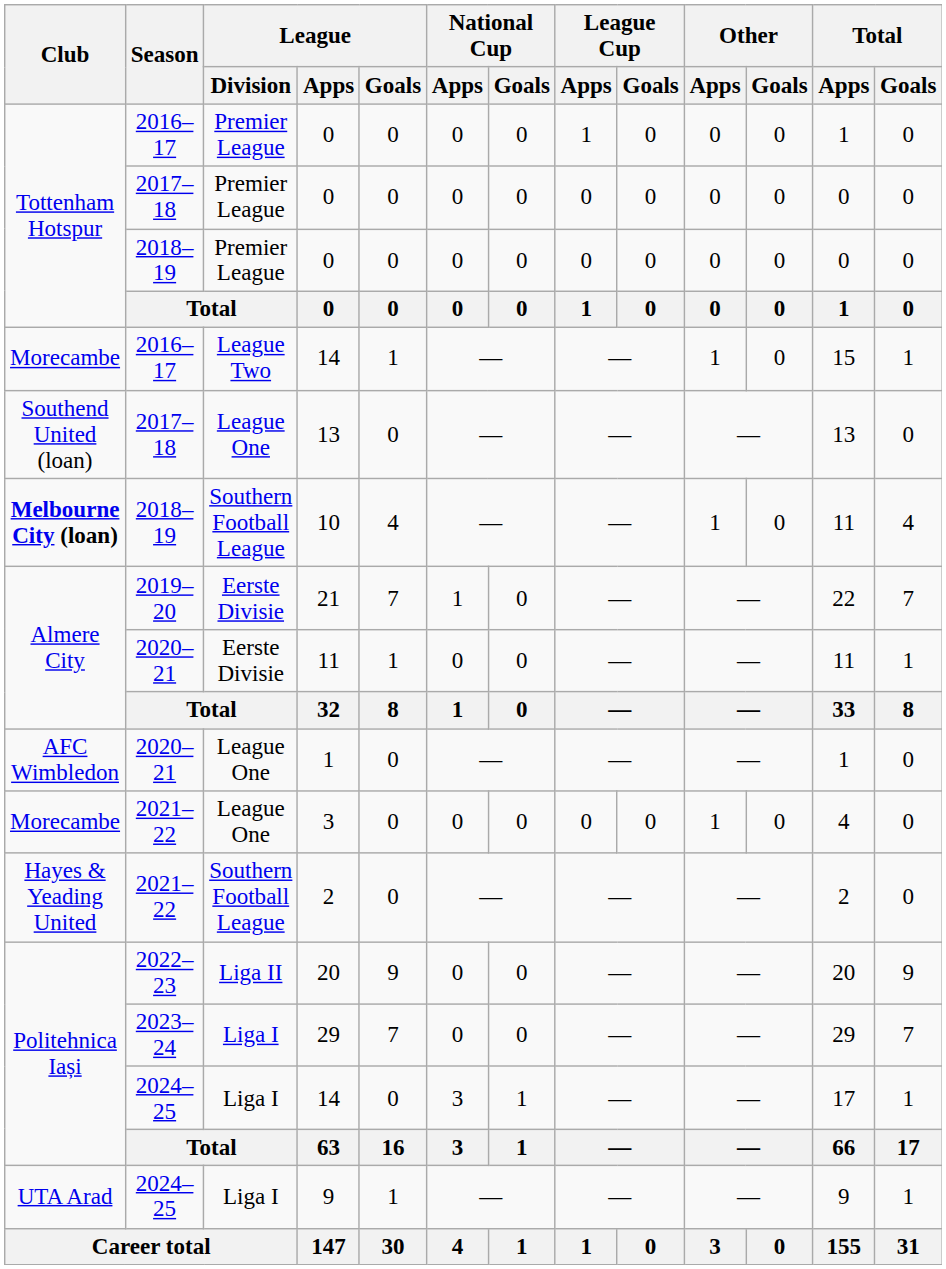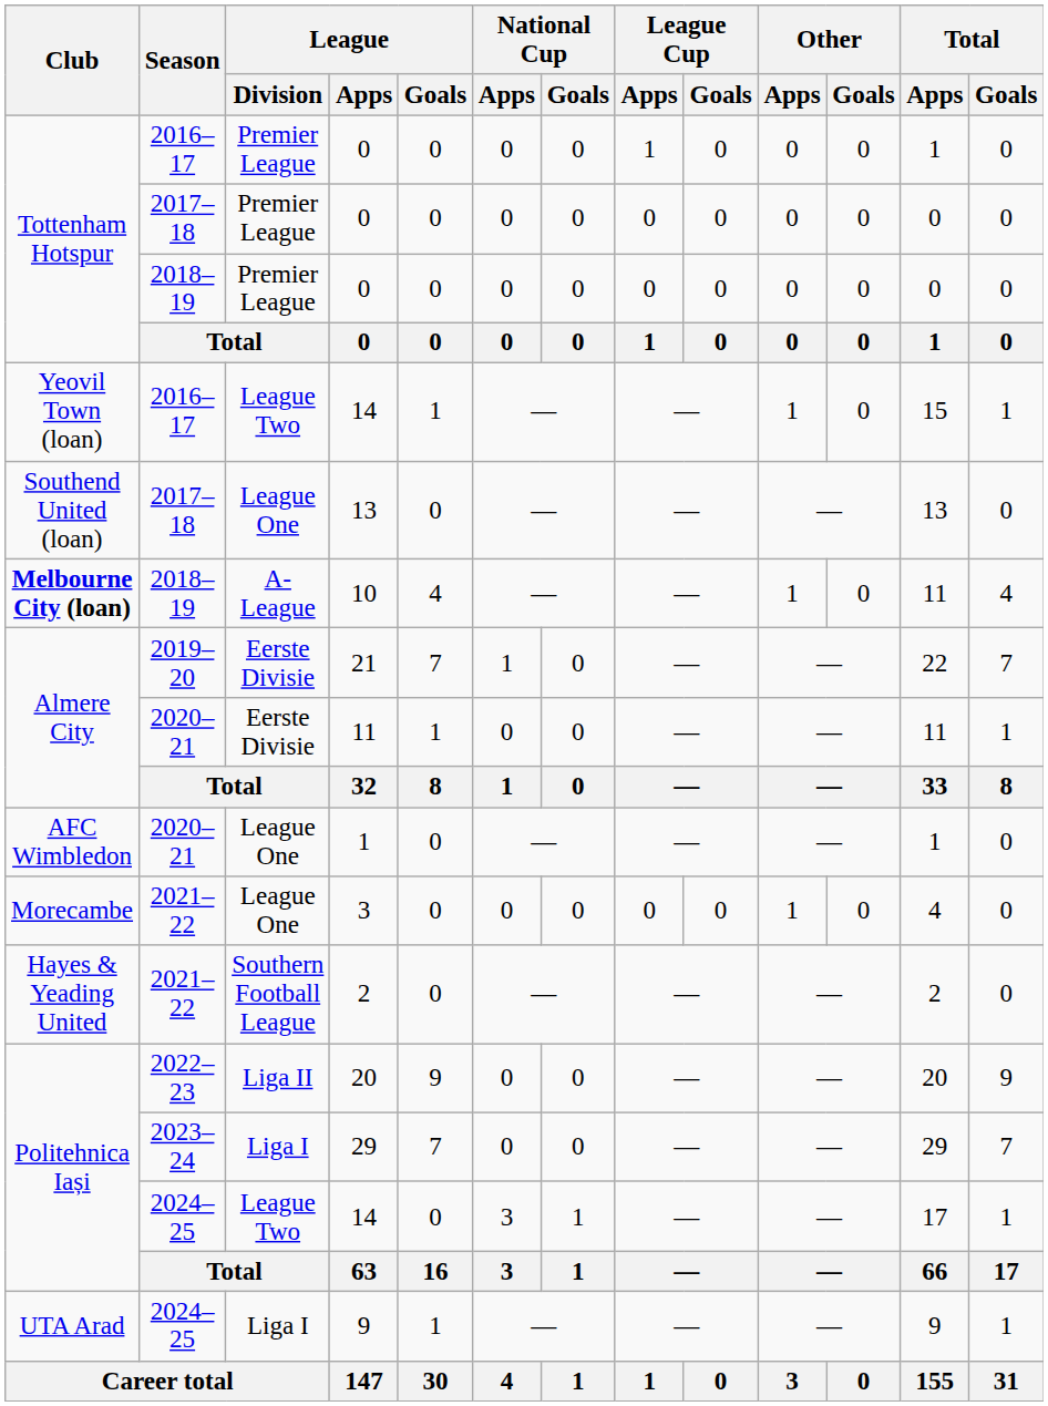2016–17 / 14 | Club: Morecambe -> Yeovil Town (loan)
10 | League / Division: Southern Football League -> A-League
2024–25 / 14 | League / Division: Liga I -> League Two
